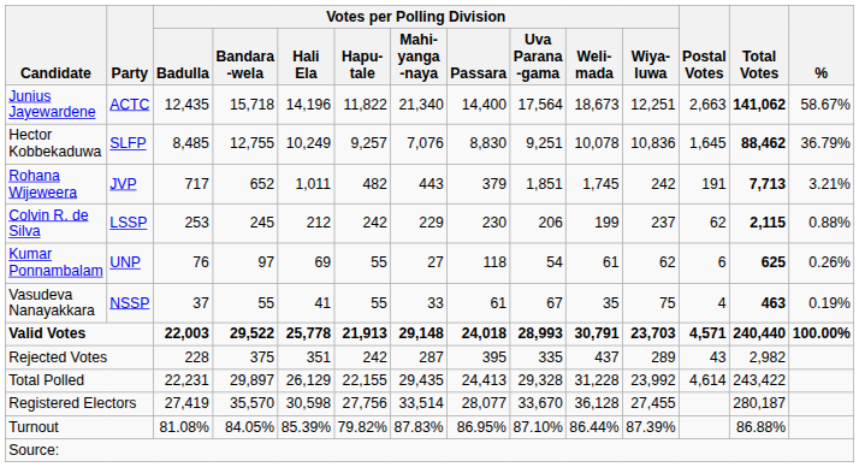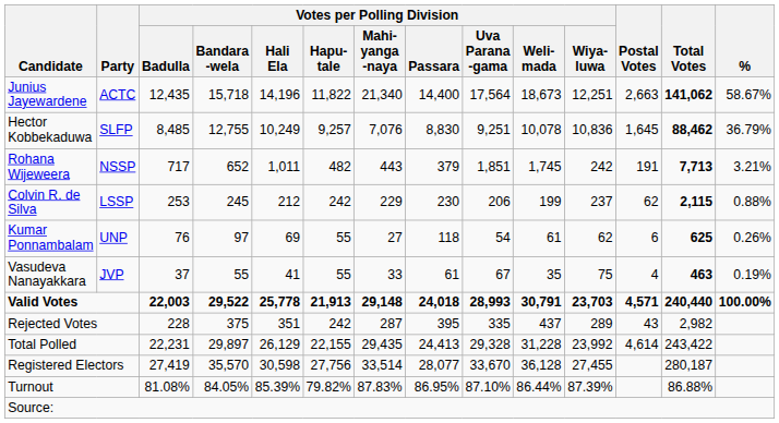Rohana Wijeweera | Party: JVP -> NSSP
Vasudeva Nanayakkara | Party: NSSP -> JVP
